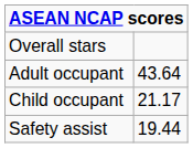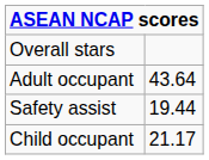rows swapped: Child occupant <-> Safety assist
